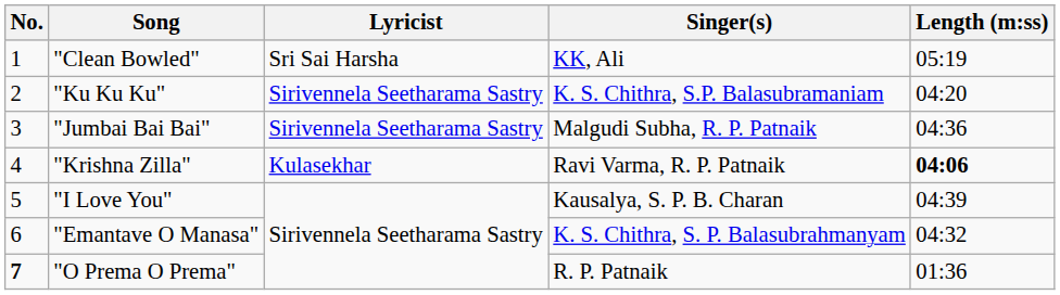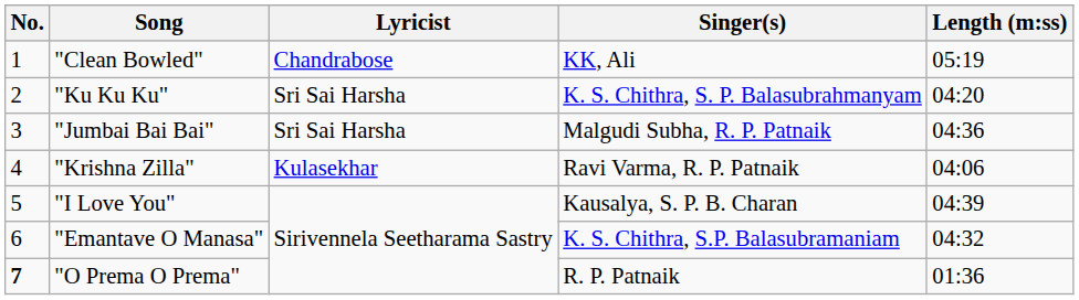"Clean Bowled" | Lyricist: Sri Sai Harsha -> Chandrabose
"Ku Ku Ku" | Lyricist: Sirivennela Seetharama Sastry -> Sri Sai Harsha
"Ku Ku Ku" | Singer(s): K. S. Chithra, S.P. Balasubramaniam -> K. S. Chithra, S. P. Balasubrahmanyam
"Jumbai Bai Bai" | Lyricist: Sirivennela Seetharama Sastry -> Sri Sai Harsha
"Krishna Zilla" | Length (m:ss): bold -> normal
"Emantave O Manasa" | Singer(s): K. S. Chithra, S. P. Balasubrahmanyam -> K. S. Chithra, S.P. Balasubramaniam
